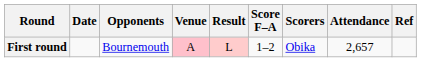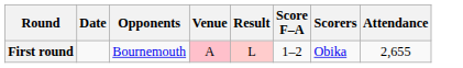- column: Ref
First round | Attendance: 2,657 -> 2,655
